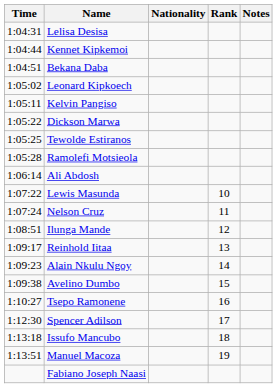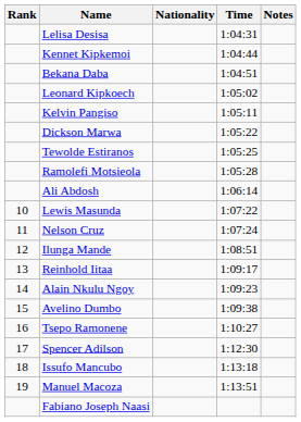columns swapped: Rank <-> Time
